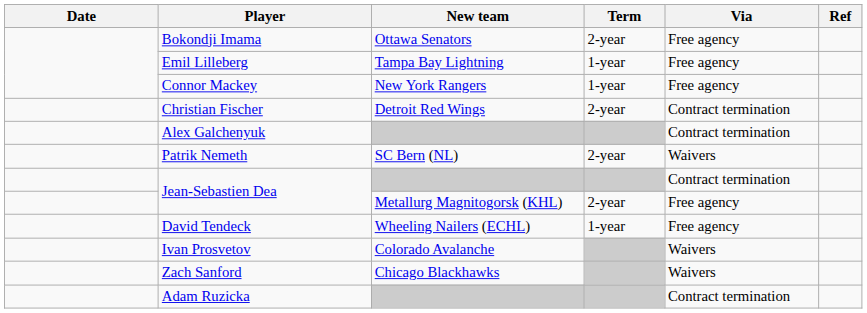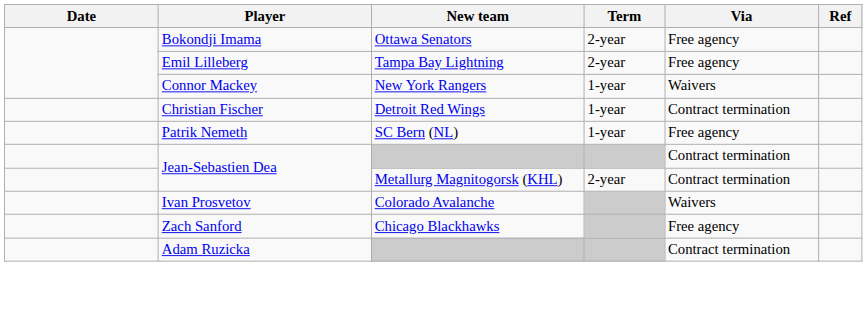Emil Lilleberg | Term: 1-year -> 2-year
Connor Mackey | Via: Free agency -> Waivers
Christian Fischer | Term: 2-year -> 1-year
- row: Alex Galchenyuk | Contract termination
Patrik Nemeth | Term: 2-year -> 1-year
Patrik Nemeth | Via: Waivers -> Free agency
Jean-Sebastien Dea / Metallurg Magnitogorsk (KHL) | Via: Free agency -> Contract termination
- row: David Tendeck | Wheeling Nailers (ECHL) | 1-year | Free agency
Zach Sanford | Via: Waivers -> Free agency
